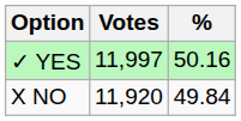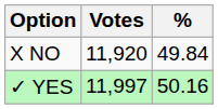rows swapped: ✓ YES <-> X NO
